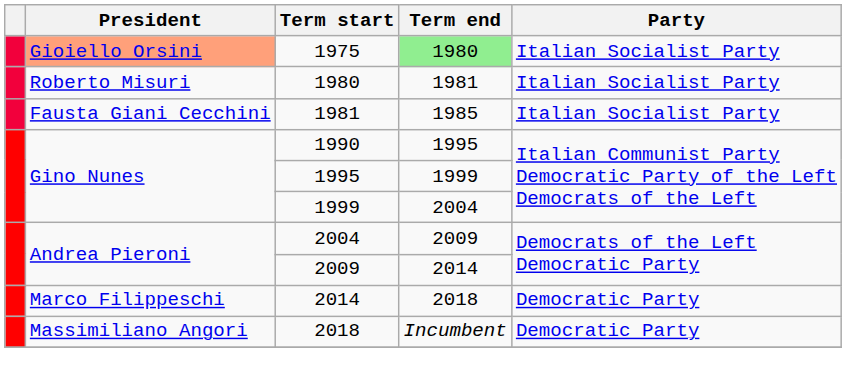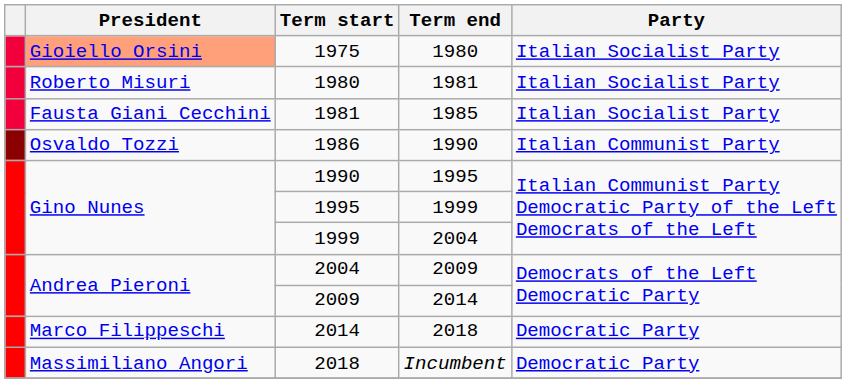1975 | Term end: lightgreen background -> no background
+ row: Osvaldo Tozzi | 1986 | 1990 | Italian Communist Party
